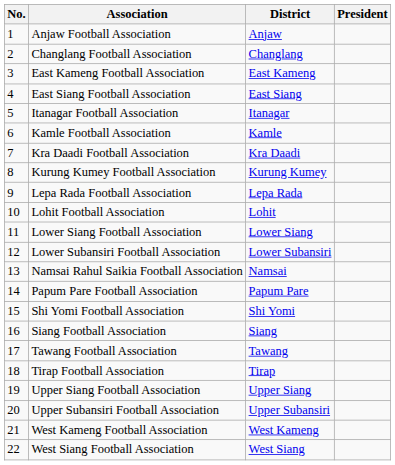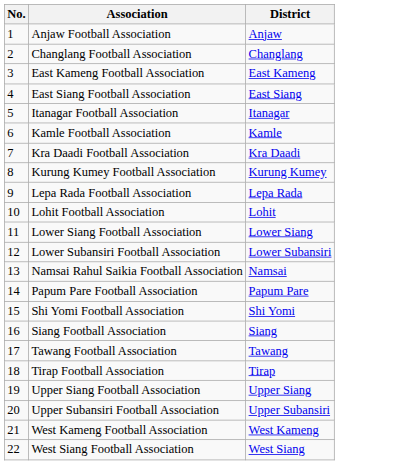- column: President
